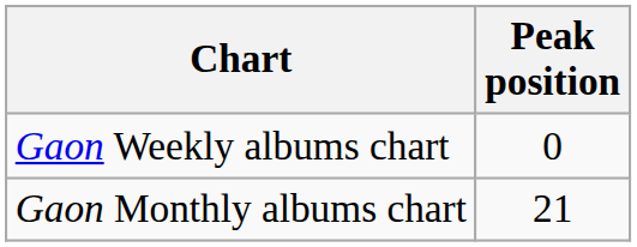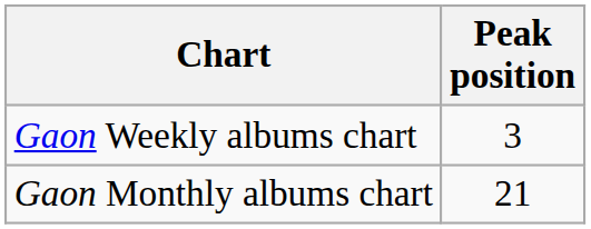Gaon Weekly albums chart | Peak position: 0 -> 3
